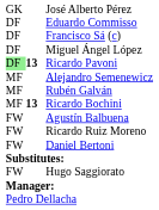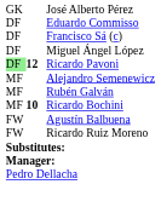Ricardo Pavoni | column 2: 13 -> 12
Ricardo Bochini | column 2: 13 -> 10
- row: FW | Daniel Bertoni
- row: FW | Hugo Saggiorato
